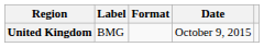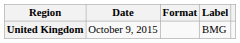columns swapped: Date <-> Label
